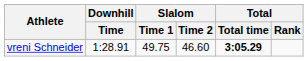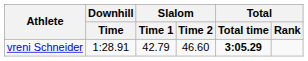vreni Schneider | Slalom / Time 1: 49.75 -> 42.79
